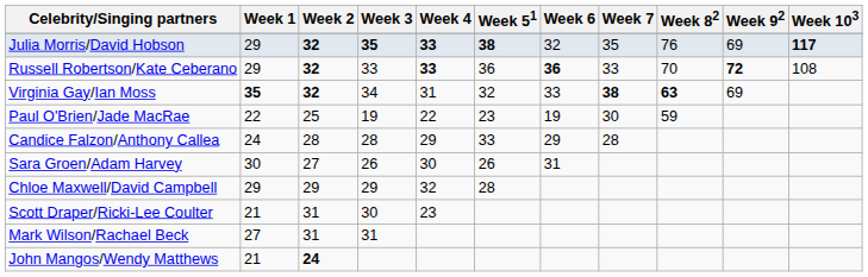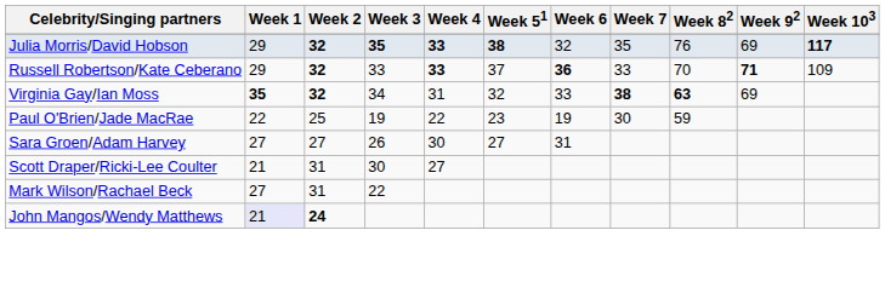Russell Robertson/Kate Ceberano | Week 51: 36 -> 37
Russell Robertson/Kate Ceberano | Week 92: 72 -> 71
Russell Robertson/Kate Ceberano | Week 103: 108 -> 109
- row: Candice Falzon/Anthony Callea | 24 | 28 | 28 | 29 | 33 | 29 | 28
Sara Groen/Adam Harvey | Week 1: 30 -> 27
Sara Groen/Adam Harvey | Week 51: 26 -> 27
- row: Chloe Maxwell/David Campbell | 29 | 29 | 29 | 32 | 28
Scott Draper/Ricki-Lee Coulter | Week 4: 23 -> 27
Mark Wilson/Rachael Beck | Week 3: 31 -> 22
John Mangos/Wendy Matthews | Week 1: no background -> lavender background
